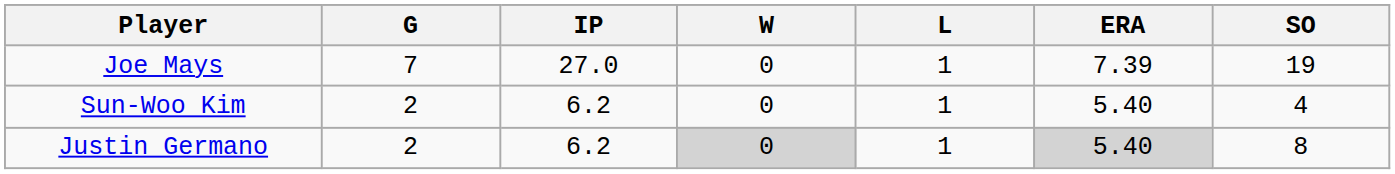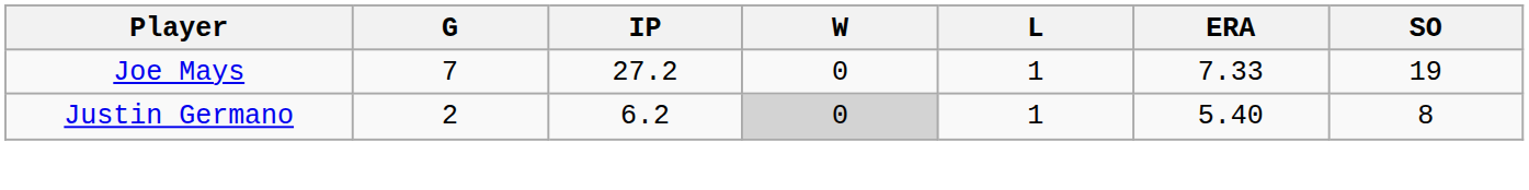Joe Mays | IP: 27.0 -> 27.2
Joe Mays | ERA: 7.39 -> 7.33
- row: Sun-Woo Kim | 2 | 6.2 | 0 | 1 | 5.40 | 4
Justin Germano | ERA: lightgrey background -> no background
